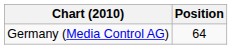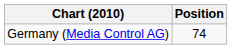Germany (Media Control AG) | Position: 64 -> 74
